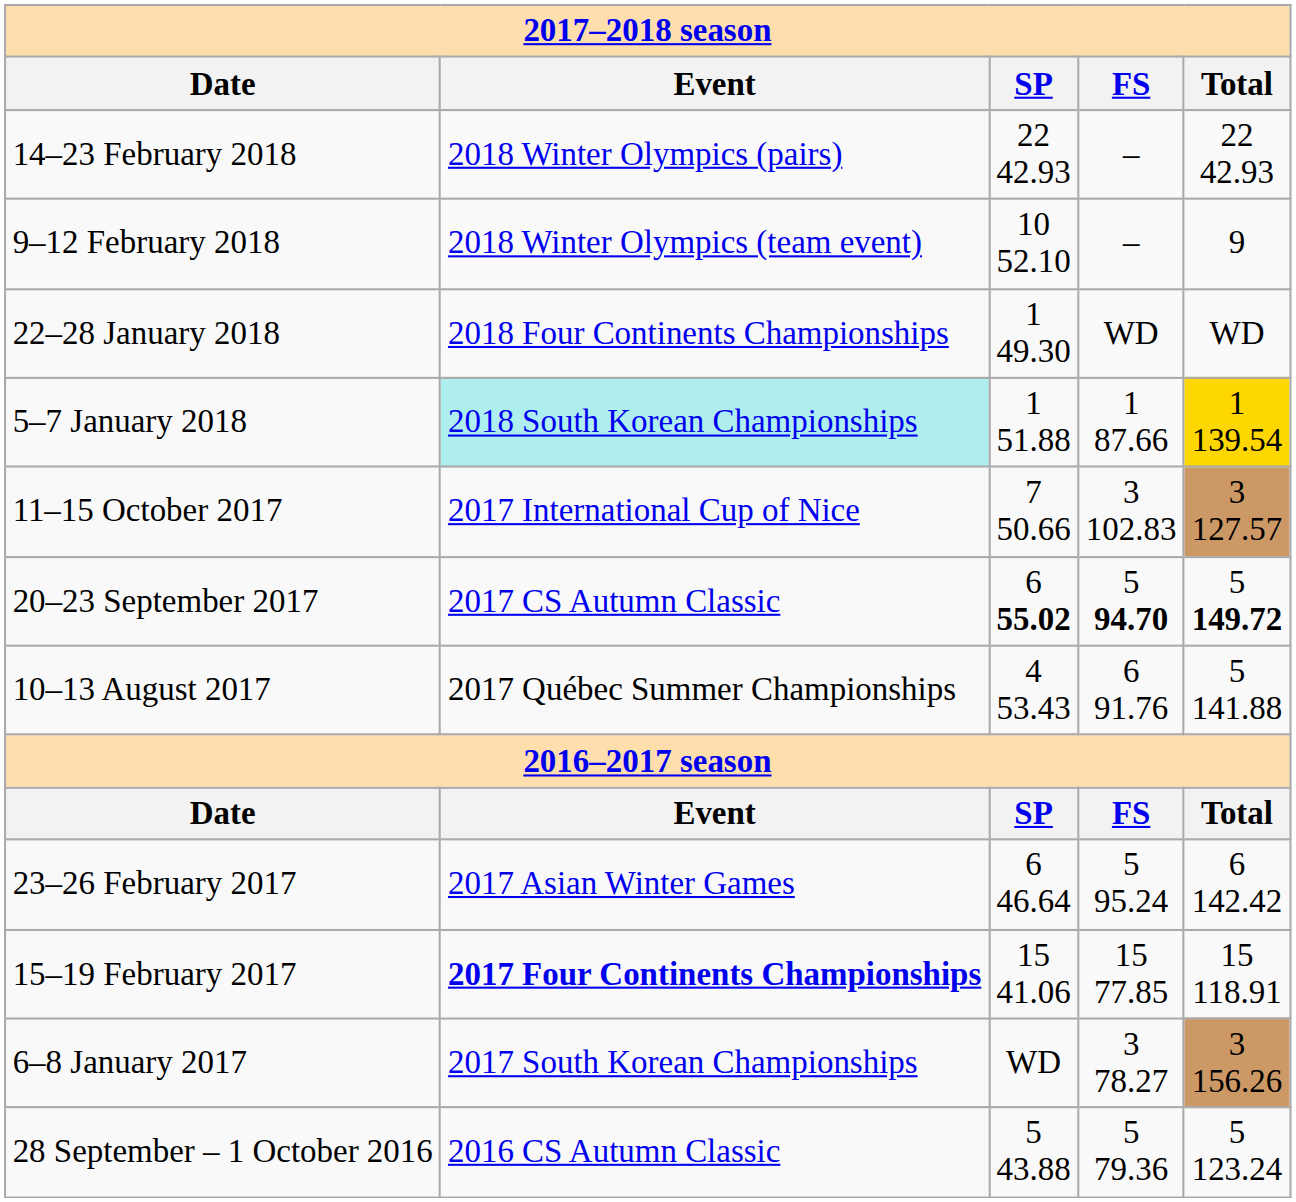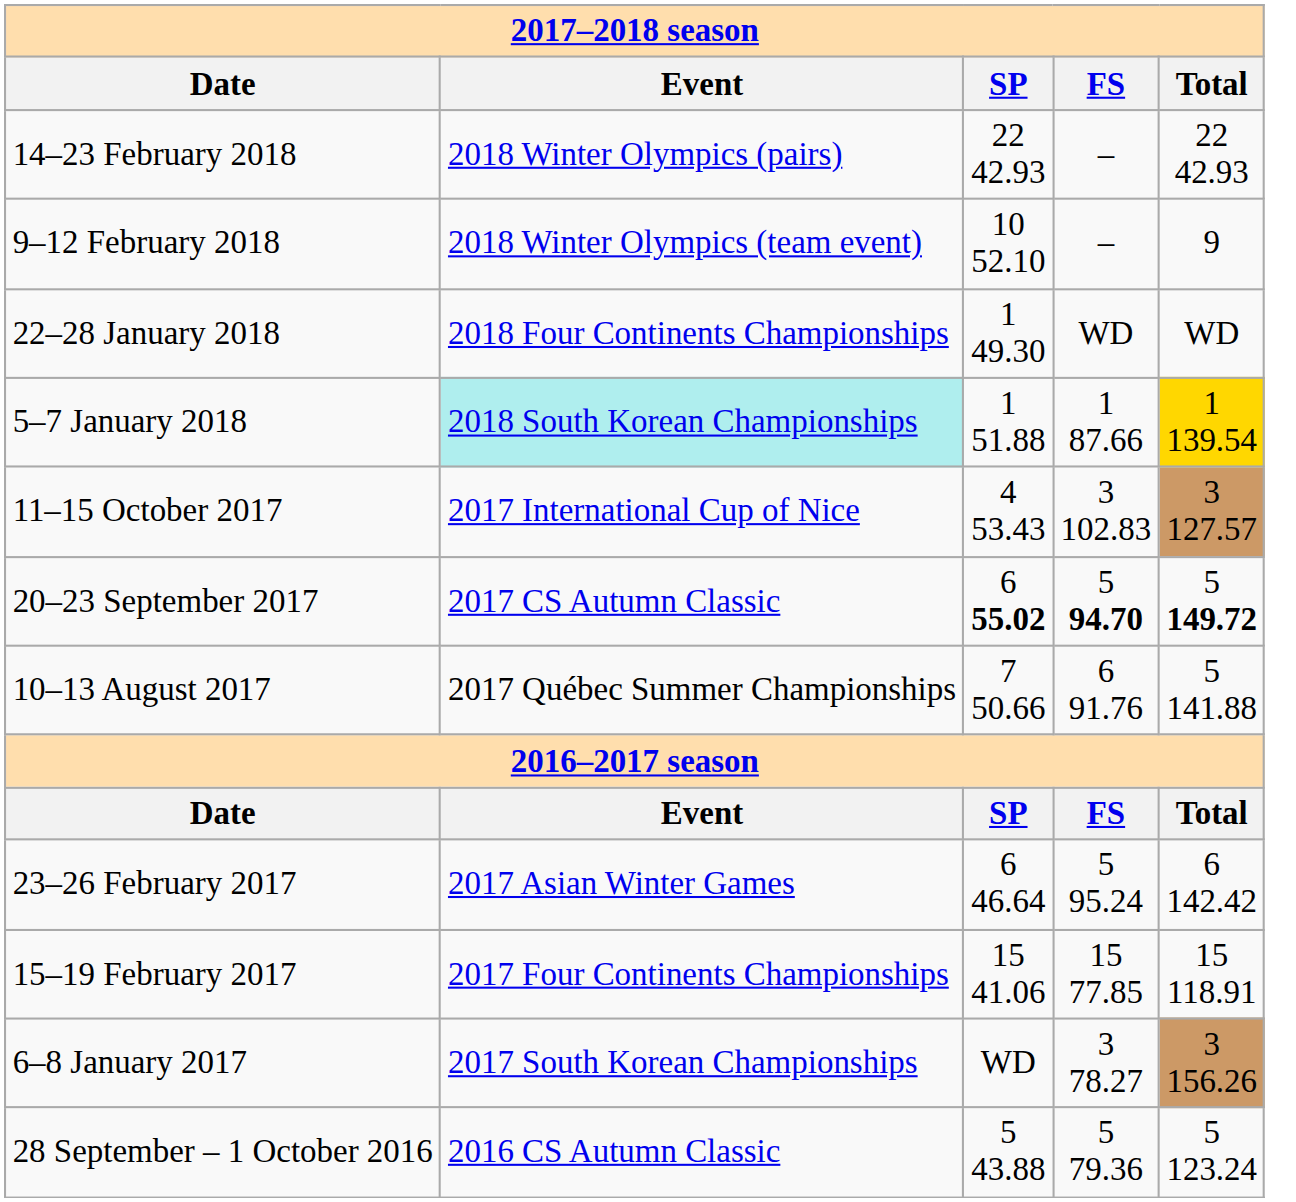11–15 October 2017 | SP: 7 50.66 -> 4 53.43
10–13 August 2017 | SP: 4 53.43 -> 7 50.66
15–19 February 2017 | Event: bold -> normal
